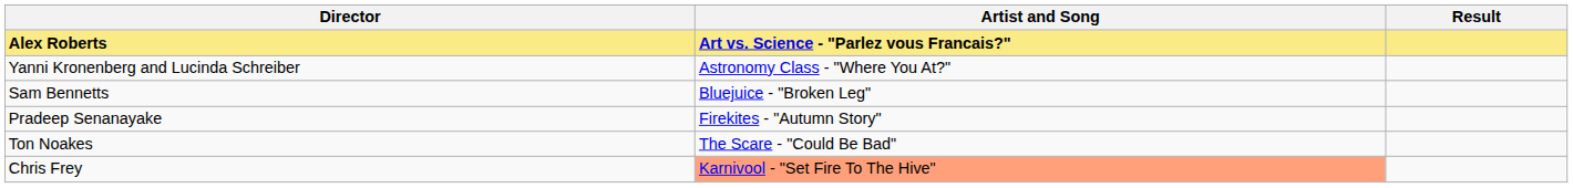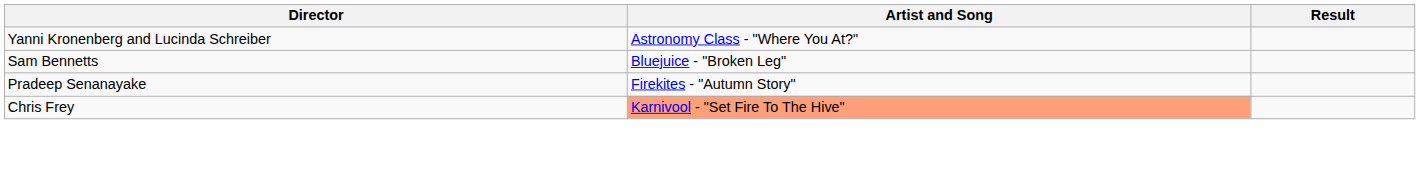- row: Alex Roberts | Art vs. Science - "Parlez vous Francais?"
- row: Ton Noakes | The Scare - "Could Be Bad"
